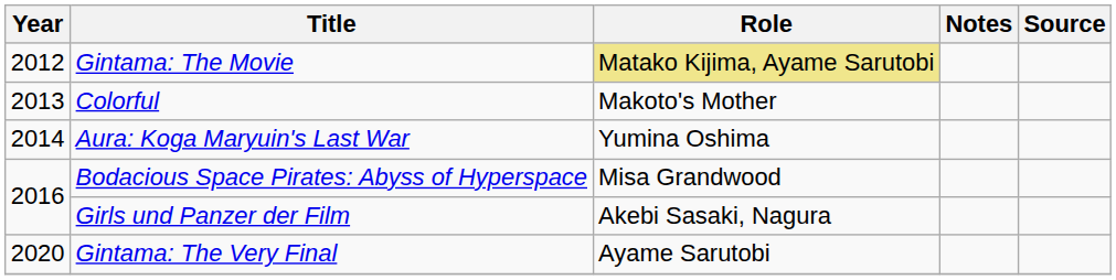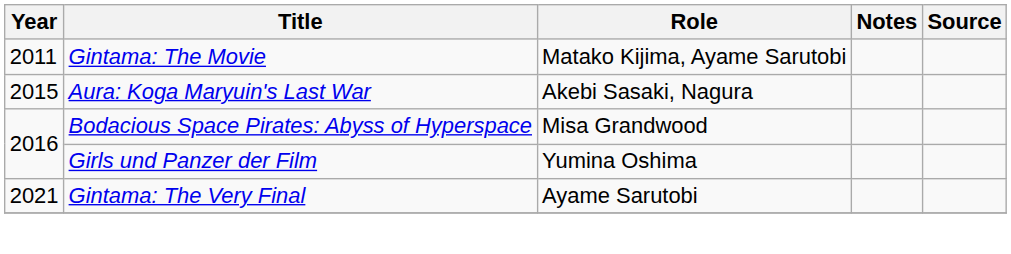Gintama: The Movie | Year: 2012 -> 2011
Gintama: The Movie | Role: khaki background -> no background
- row: 2013 | Colorful | Makoto's Mother
Aura: Koga Maryuin's Last War | Year: 2014 -> 2015
Aura: Koga Maryuin's Last War | Role: Yumina Oshima -> Akebi Sasaki, Nagura
Girls und Panzer der Film | Role: Akebi Sasaki, Nagura -> Yumina Oshima
Gintama: The Very Final | Year: 2020 -> 2021
